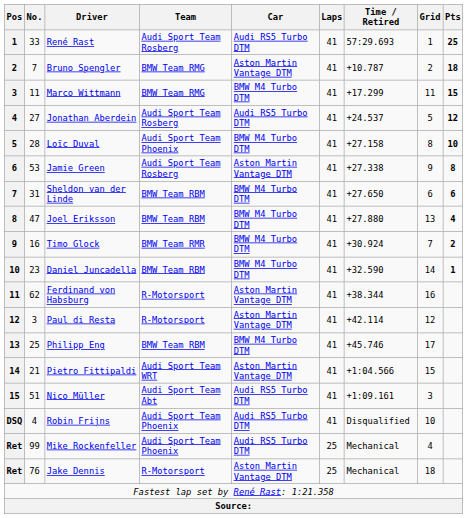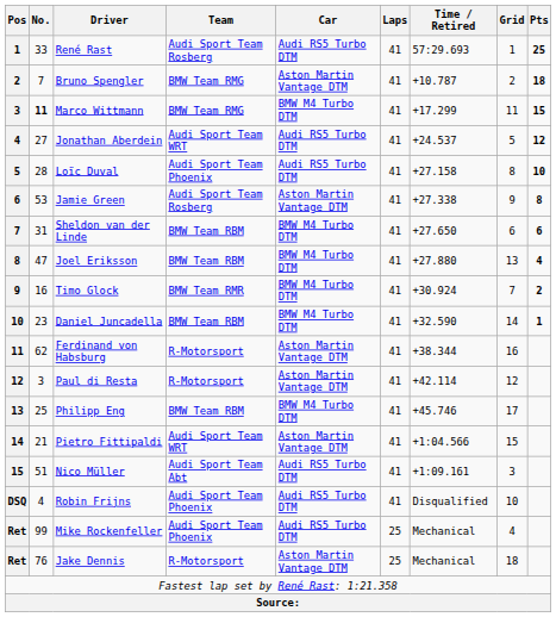Marco Wittmann | No.: normal -> bold
Jonathan Aberdein | Team: Audi Sport Team Rosberg -> Audi Sport Team WRT
Loïc Duval | Car: BMW M4 Turbo DTM -> Audi RS5 Turbo DTM
